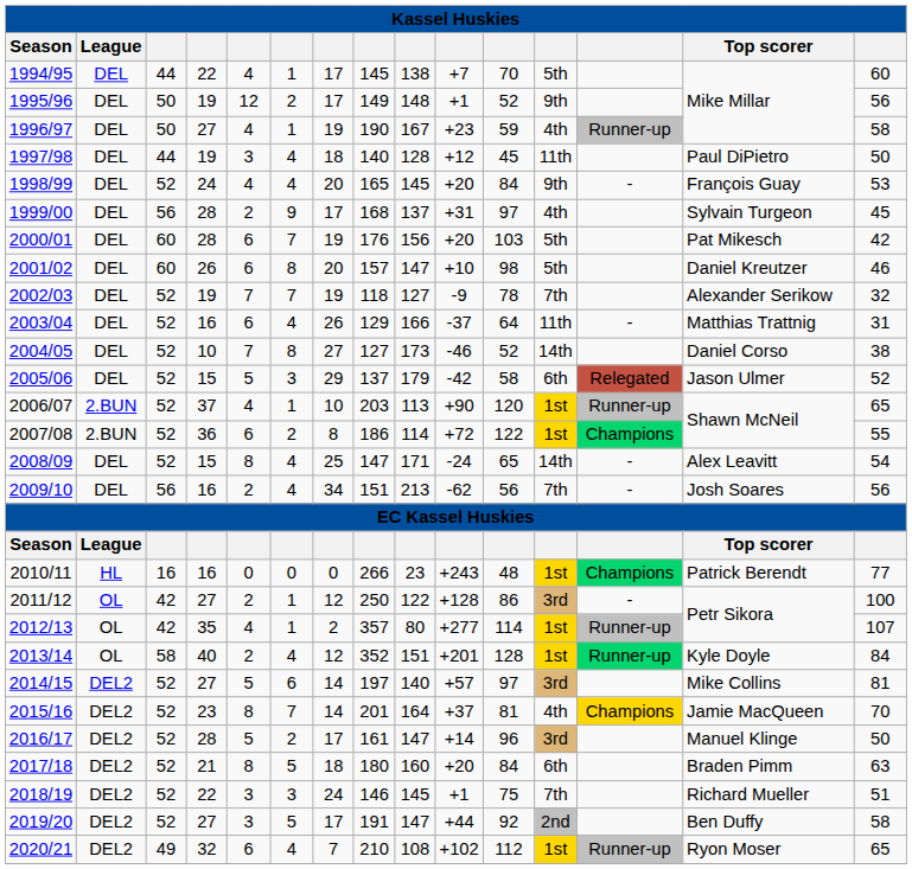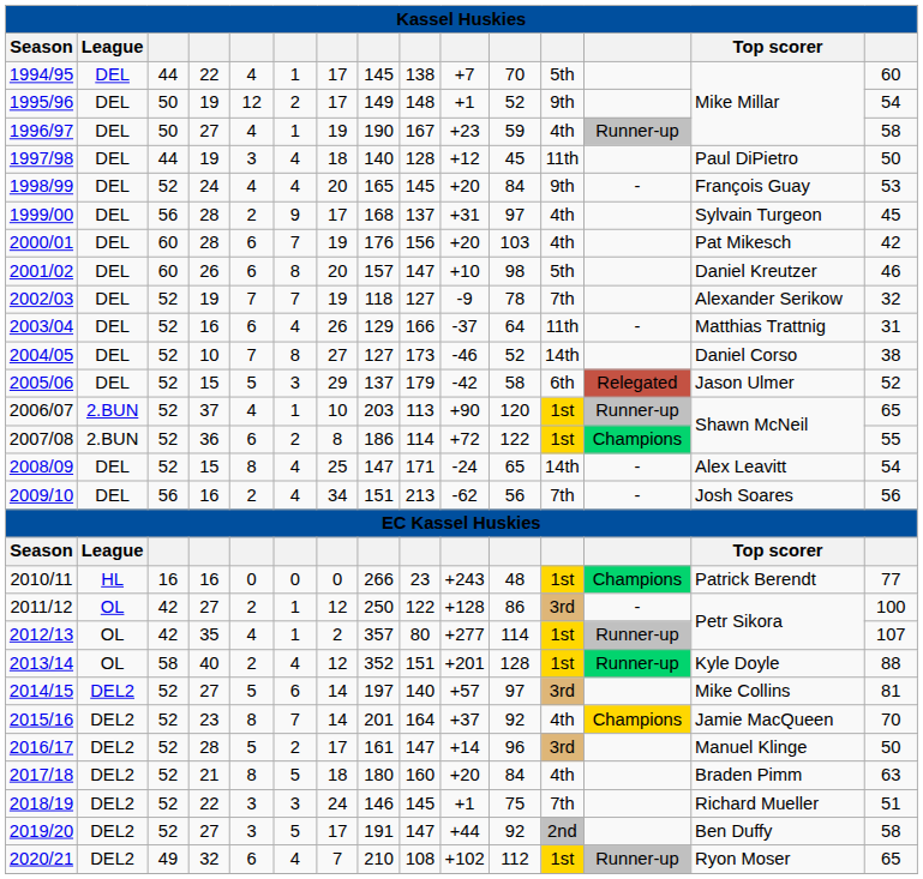1995/96 | column 15: 56 -> 54
2000/01 | column 12: 5th -> 4th
2013/14 | column 15: 84 -> 88
2015/16 | column 11: 81 -> 92
2017/18 | column 12: 6th -> 4th
